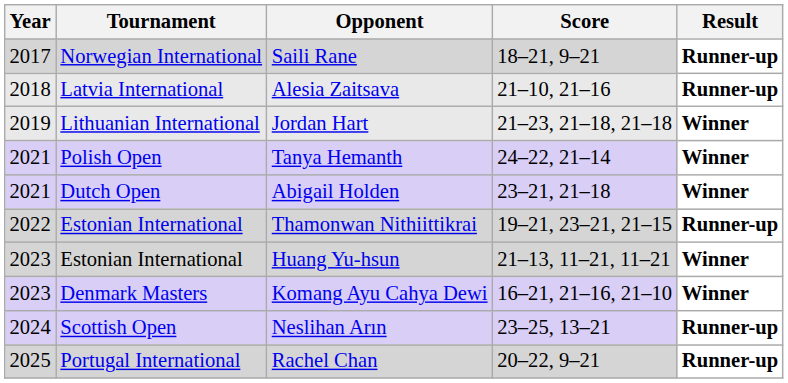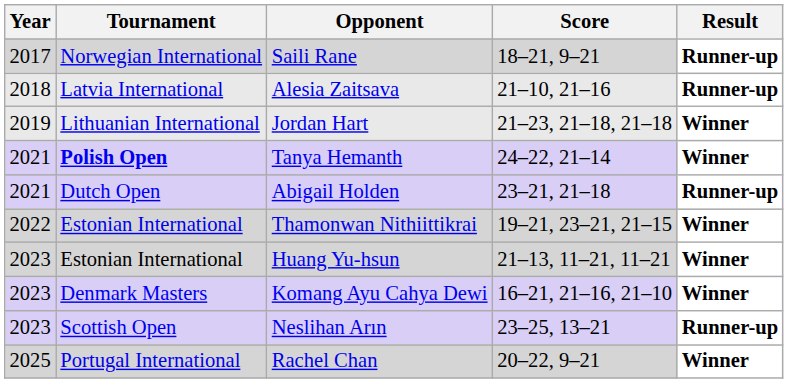Tanya Hemanth | Tournament: normal -> bold
Abigail Holden | Result: Winner -> Runner-up
Thamonwan Nithiittikrai | Result: Runner-up -> Winner
Neslihan Arın | Year: 2024 -> 2023
Rachel Chan | Result: Runner-up -> Winner
